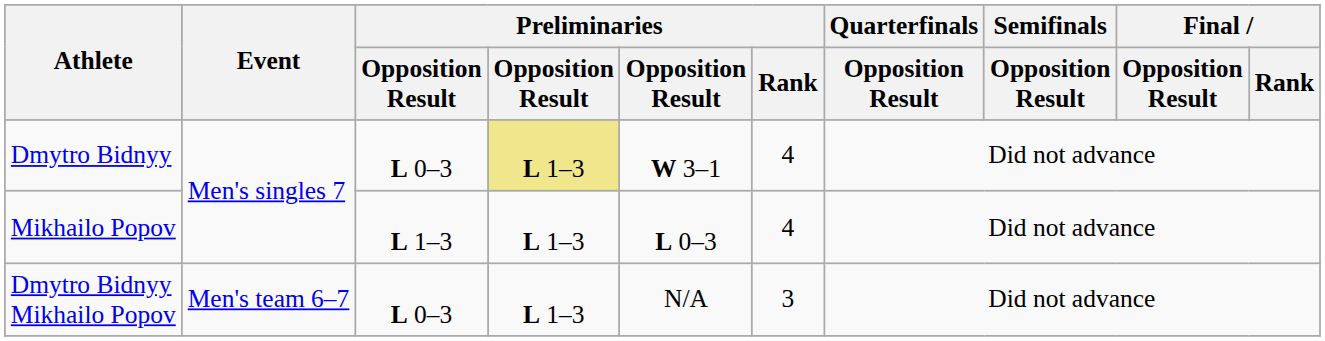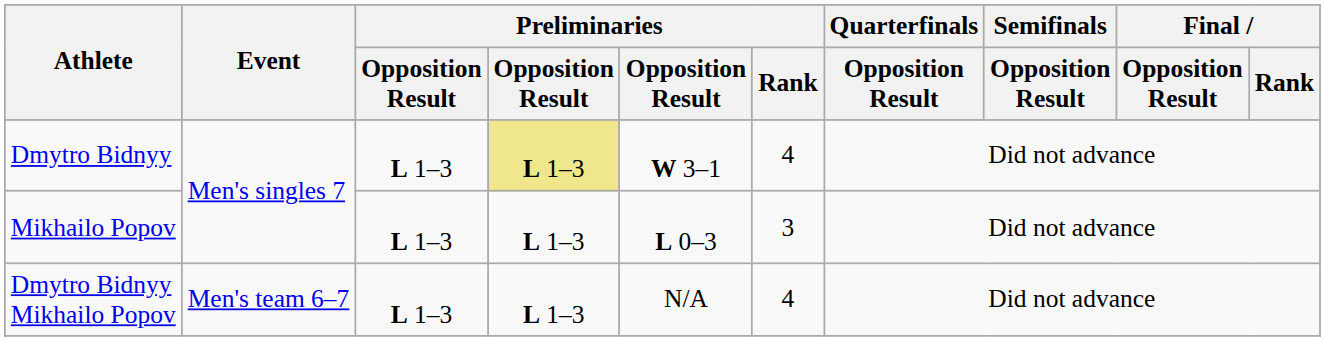Dmytro Bidnyy | column 3: L 0–3 -> L 1–3
Mikhailo Popov | Preliminaries / Rank: 4 -> 3
Dmytro Bidnyy Mikhailo Popov | column 3: L 0–3 -> L 1–3
Dmytro Bidnyy Mikhailo Popov | Preliminaries / Rank: 3 -> 4
